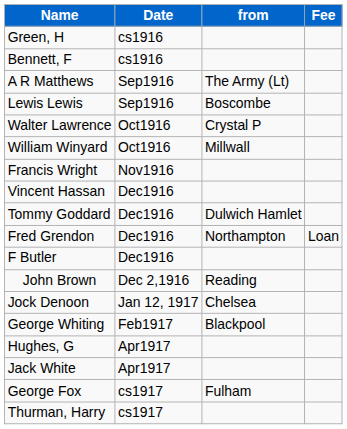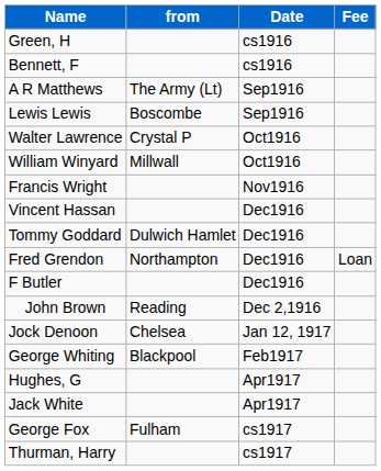columns swapped: from <-> Date
